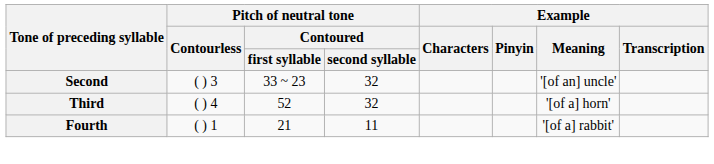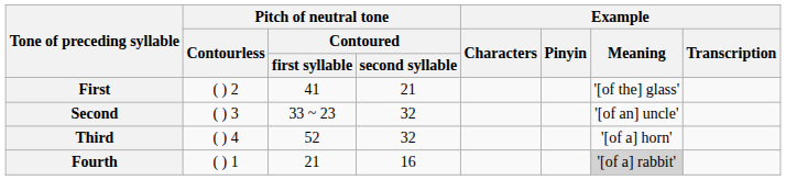+ row: First | ( ) 2 | 41 | 21 | '[of the] glass'
Fourth | Pitch of neutral tone / Contoured / second syllable: 11 -> 16
Fourth | Example / Meaning: no background -> lightgrey background
